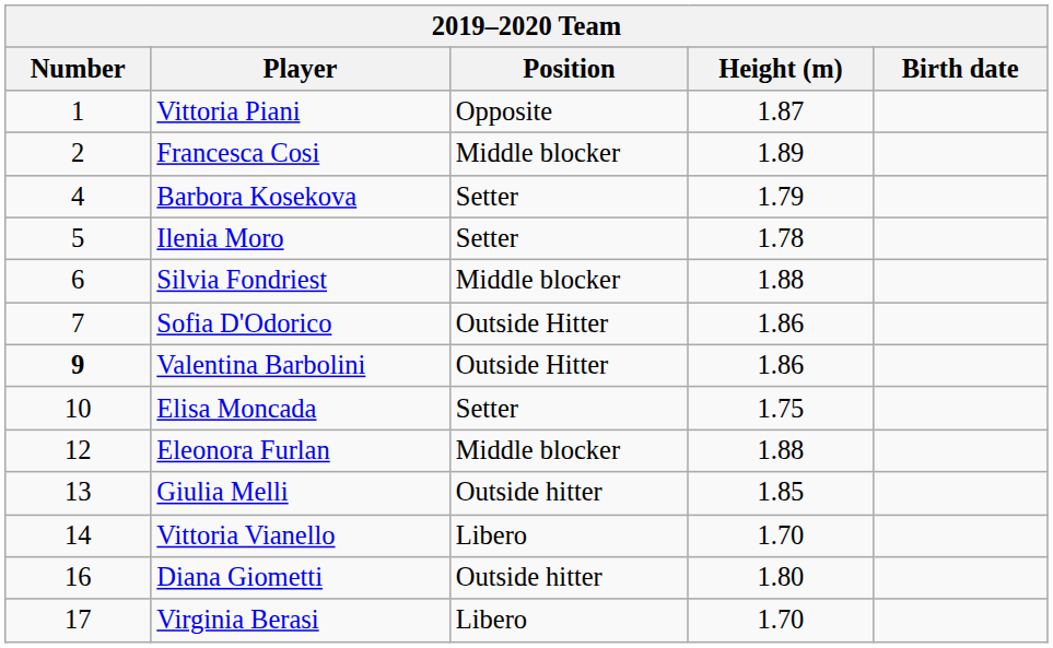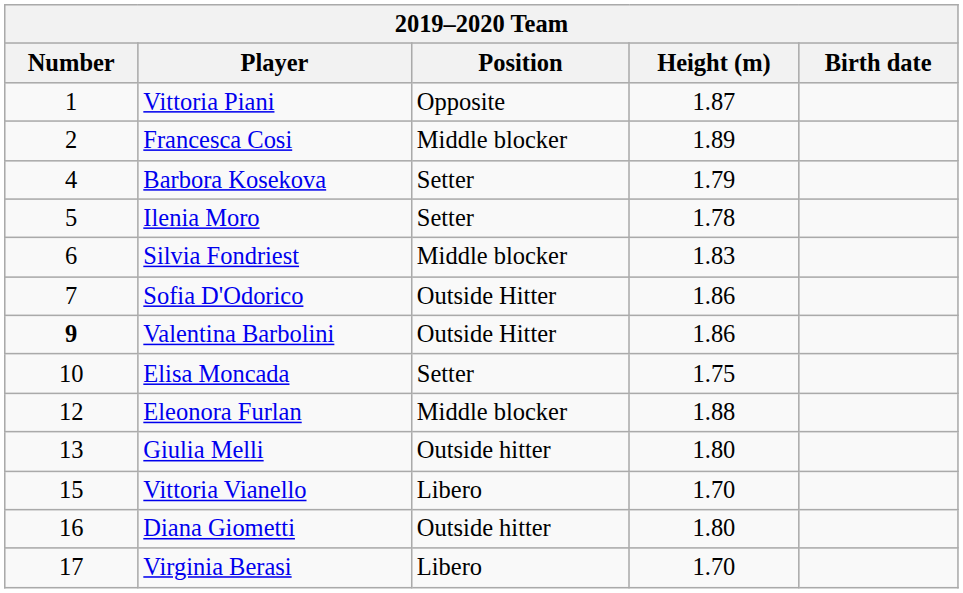Silvia Fondriest | Height (m): 1.88 -> 1.83
Giulia Melli | Height (m): 1.85 -> 1.80
Vittoria Vianello | Number: 14 -> 15
